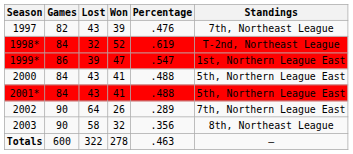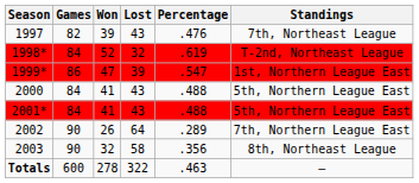columns swapped: Won <-> Lost
